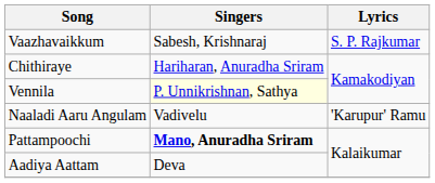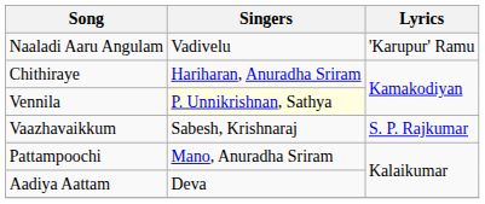rows swapped: Vaazhavaikkum <-> Naaladi Aaru Angulam
Pattampoochi | Singers: bold -> normal
